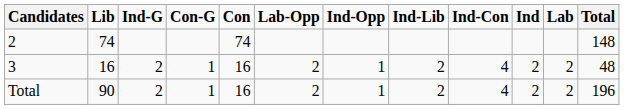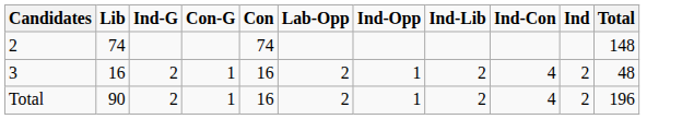- column: Lab | 2 | 2
